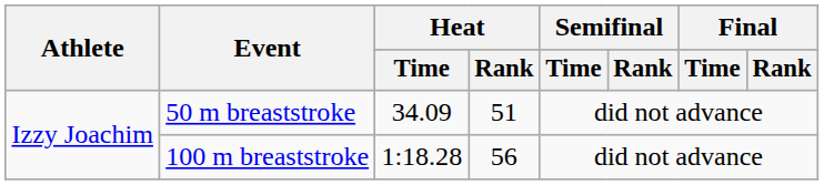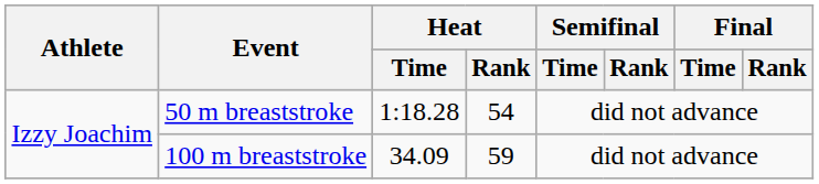50 m breaststroke | Heat / Time: 34.09 -> 1:18.28
50 m breaststroke | Heat / Rank: 51 -> 54
100 m breaststroke | Heat / Time: 1:18.28 -> 34.09
100 m breaststroke | Heat / Rank: 56 -> 59
